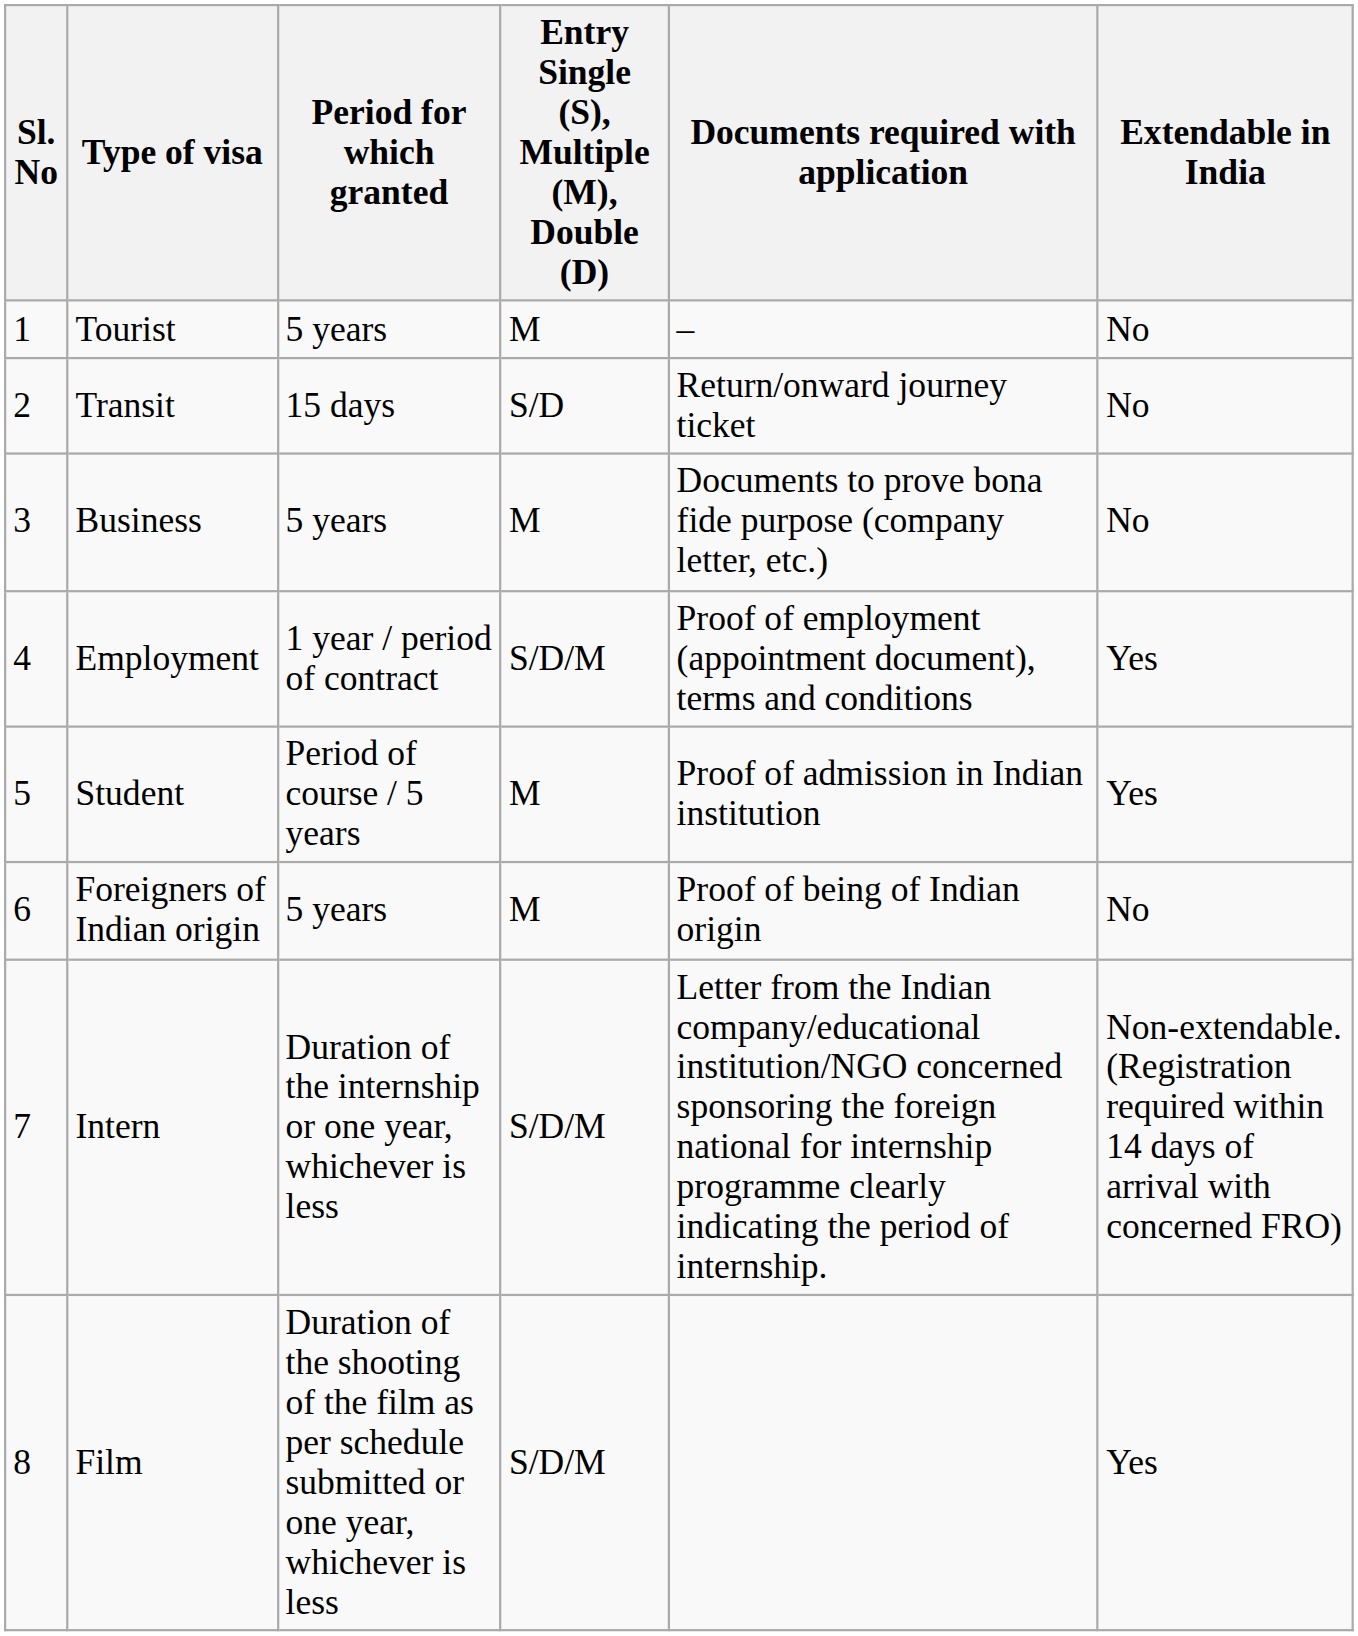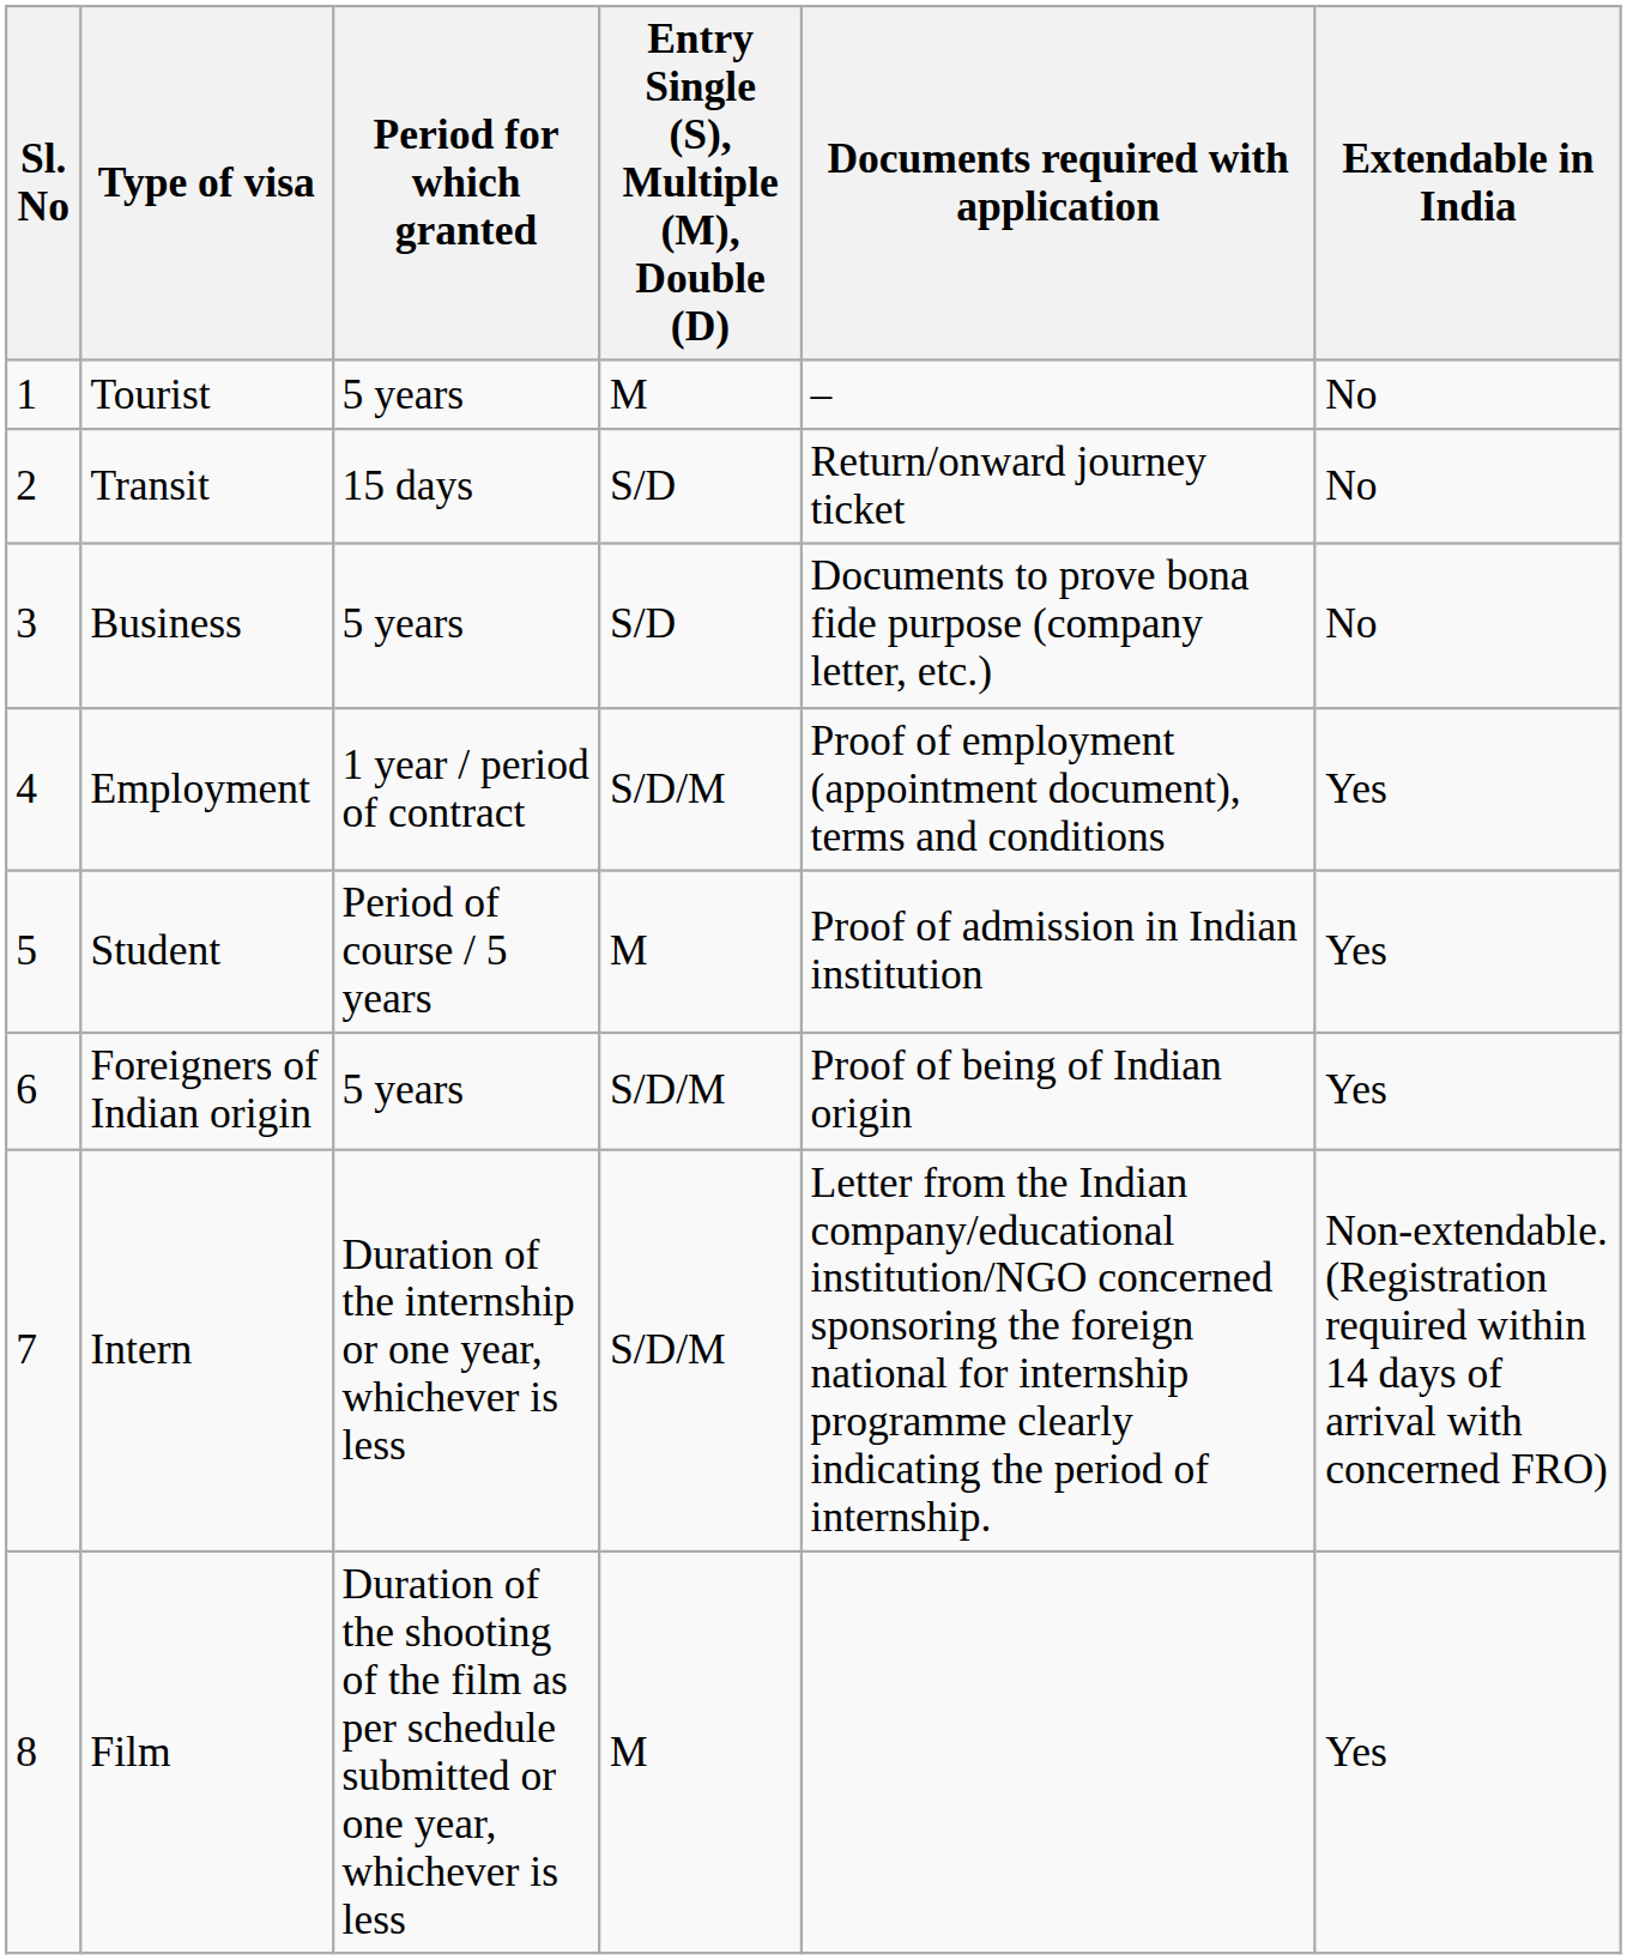Business | Entry Single (S), Multiple (M), Double (D): M -> S/D
Foreigners of Indian origin | Entry Single (S), Multiple (M), Double (D): M -> S/D/M
Foreigners of Indian origin | Extendable in India: No -> Yes
Film | Entry Single (S), Multiple (M), Double (D): S/D/M -> M
